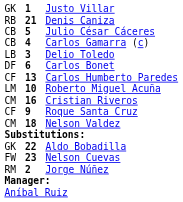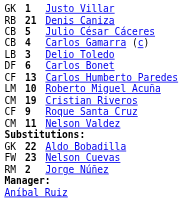Cristian Riveros | column 2: 16 -> 19
Nelson Valdez | column 2: 18 -> 11
